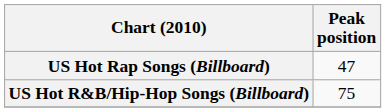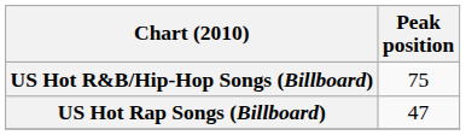rows swapped: US Hot R&B/Hip-Hop Songs (Billboard) <-> US Hot Rap Songs (Billboard)
